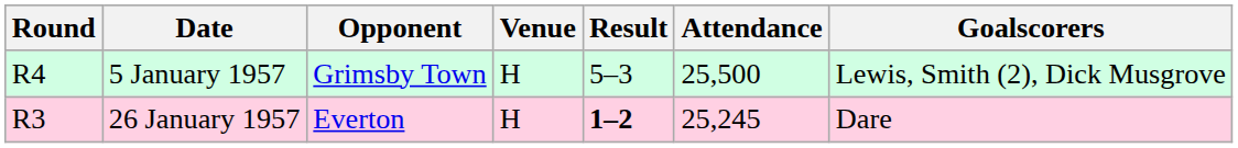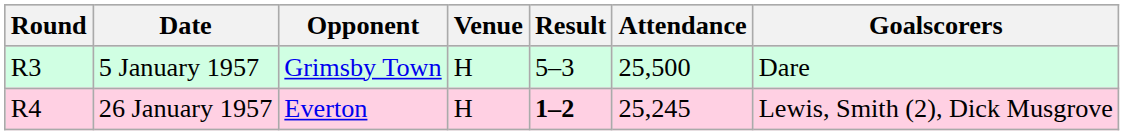5 January 1957 | Round: R4 -> R3
5 January 1957 | Goalscorers: Lewis, Smith (2), Dick Musgrove -> Dare
26 January 1957 | Round: R3 -> R4
26 January 1957 | Goalscorers: Dare -> Lewis, Smith (2), Dick Musgrove
